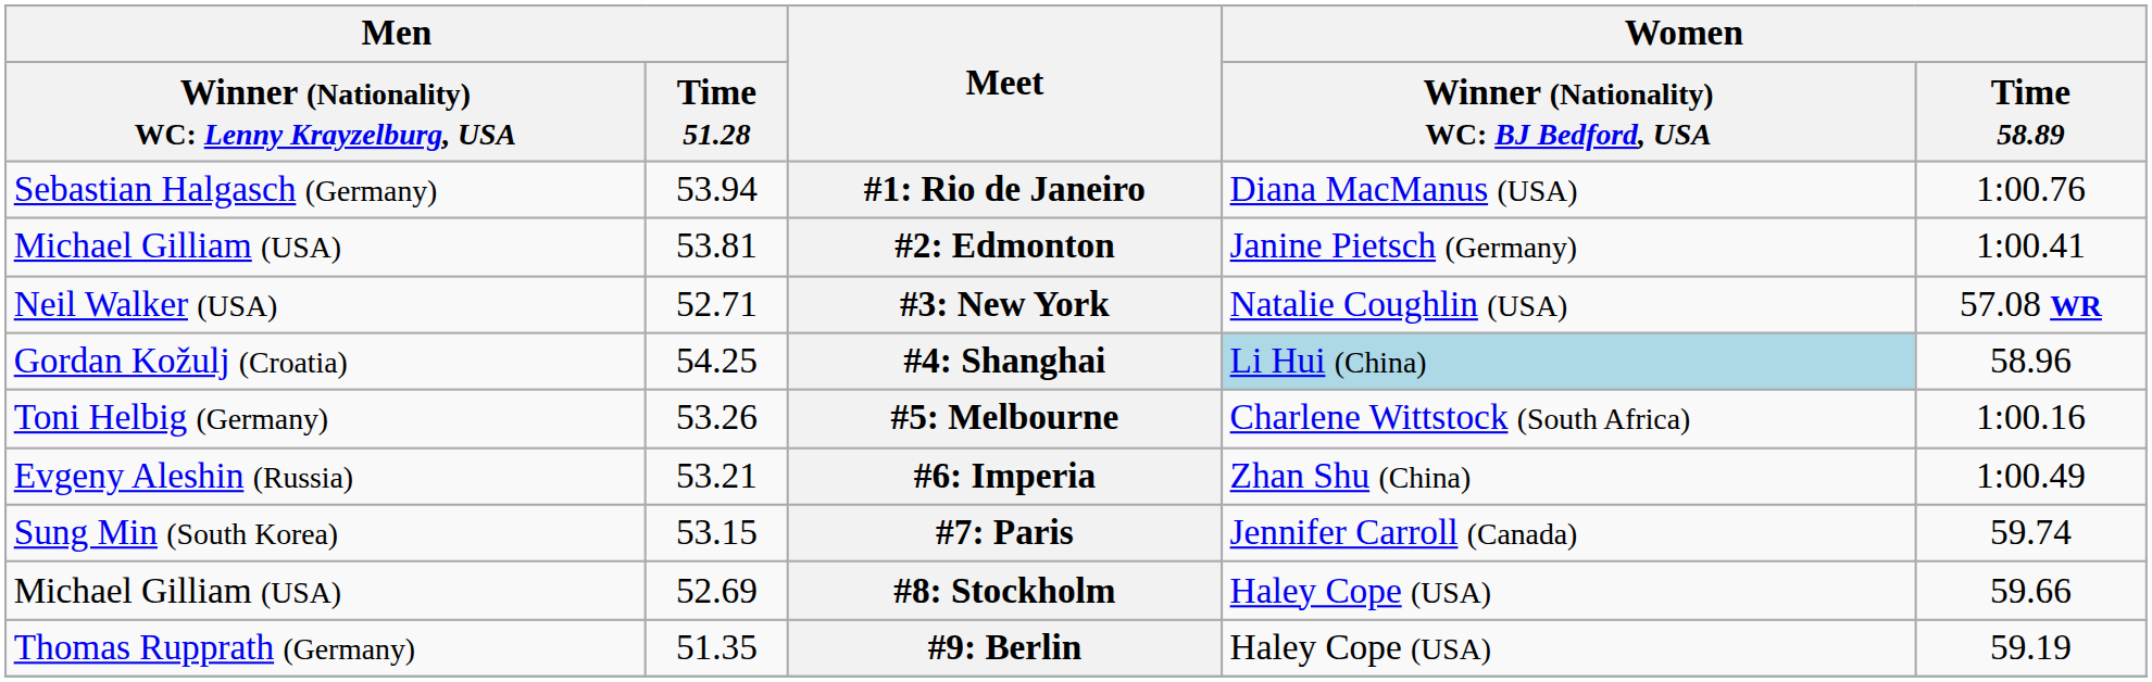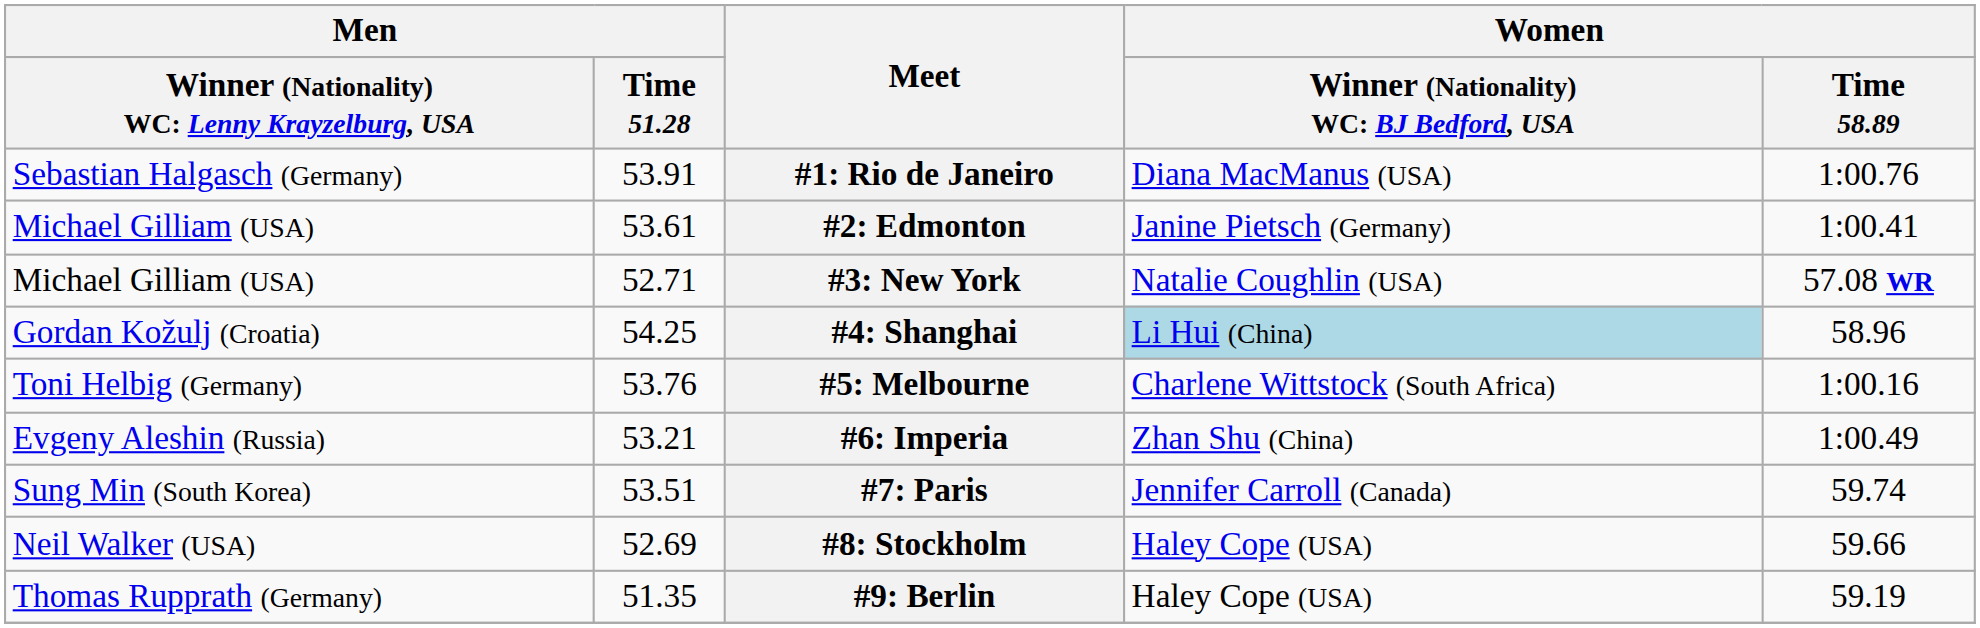#1: Rio de Janeiro | Men / Time 51.28: 53.94 -> 53.91
#2: Edmonton | Men / Time 51.28: 53.81 -> 53.61
#3: New York | column 1: Neil Walker (USA) -> Michael Gilliam (USA)
#5: Melbourne | Men / Time 51.28: 53.26 -> 53.76
#7: Paris | Men / Time 51.28: 53.15 -> 53.51
#8: Stockholm | column 1: Michael Gilliam (USA) -> Neil Walker (USA)
